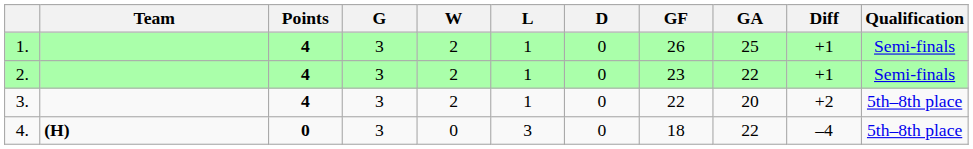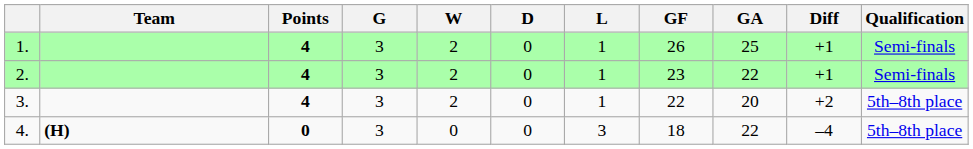columns swapped: D <-> L
